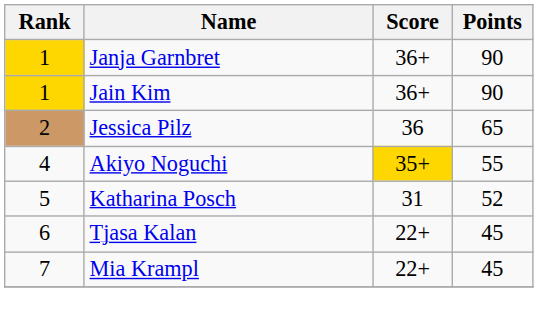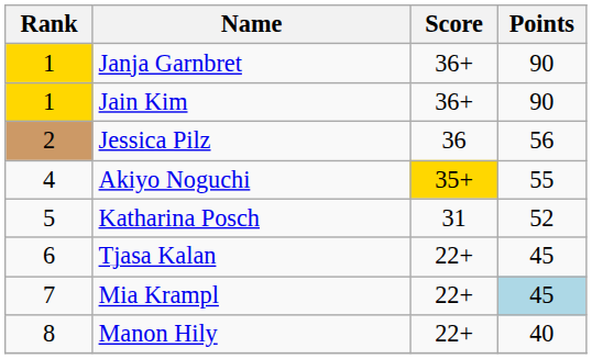Jessica Pilz | Points: 65 -> 56
Mia Krampl | Points: no background -> lightblue background
+ row: 8 | Manon Hily | 22+ | 40
